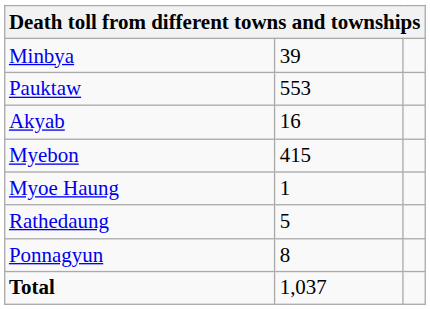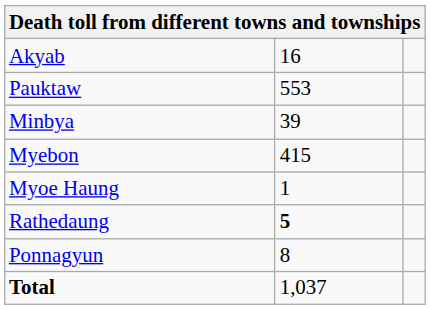rows swapped: Akyab <-> Minbya
Rathedaung | column 2: normal -> bold
